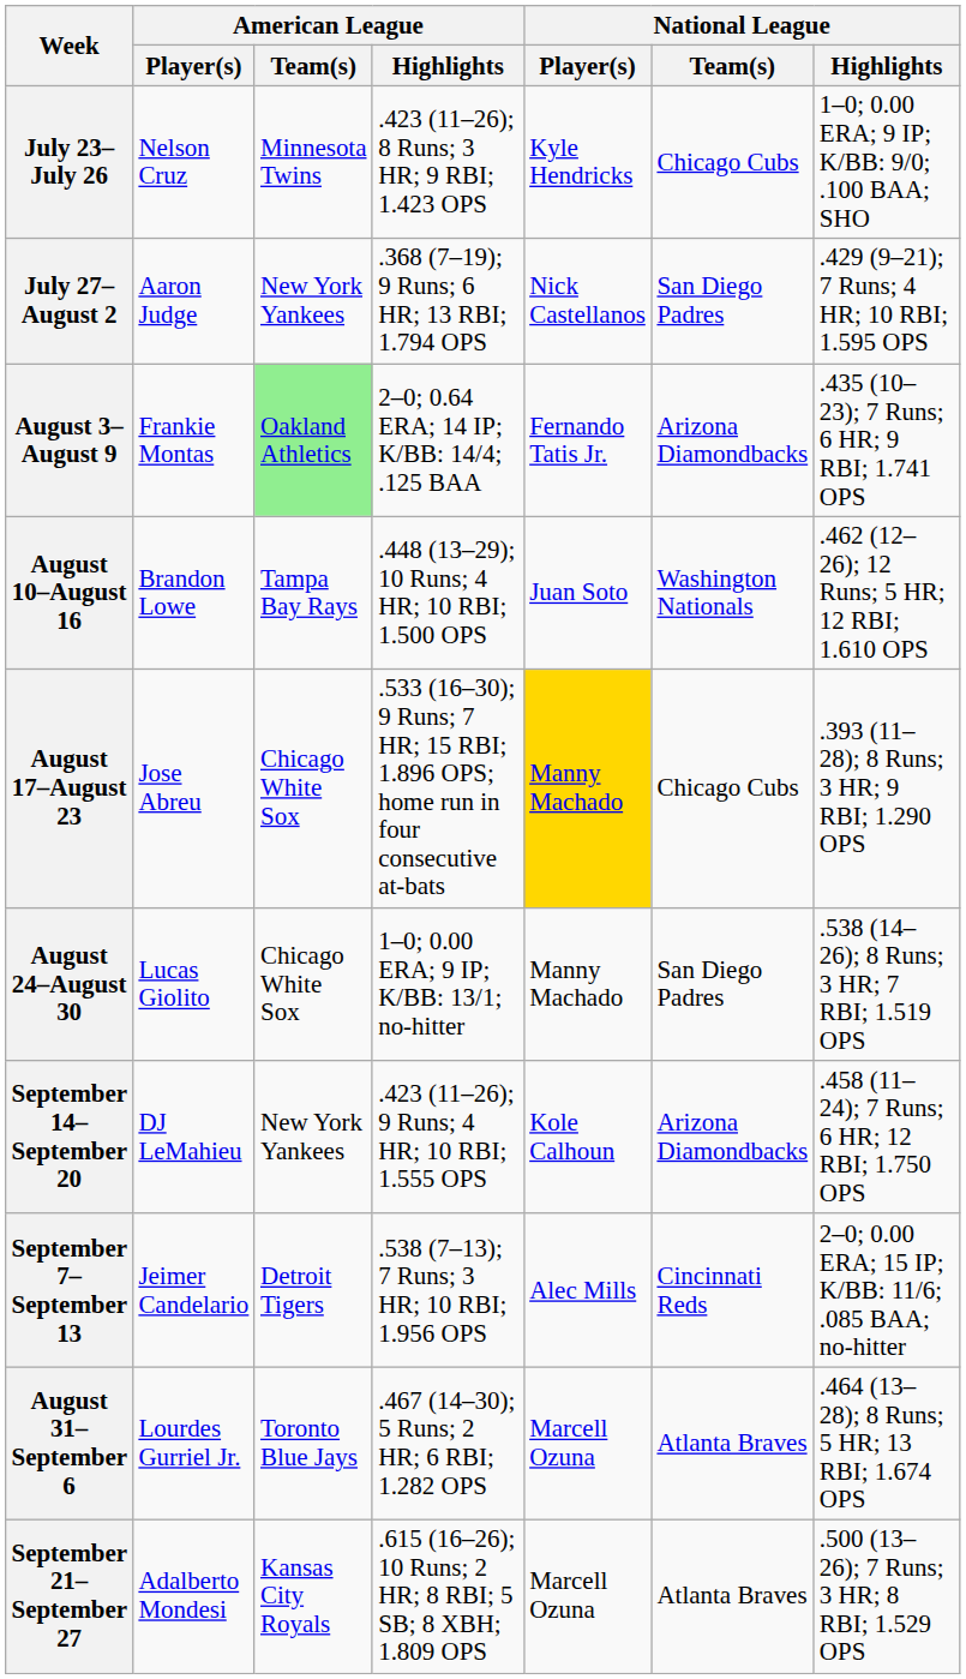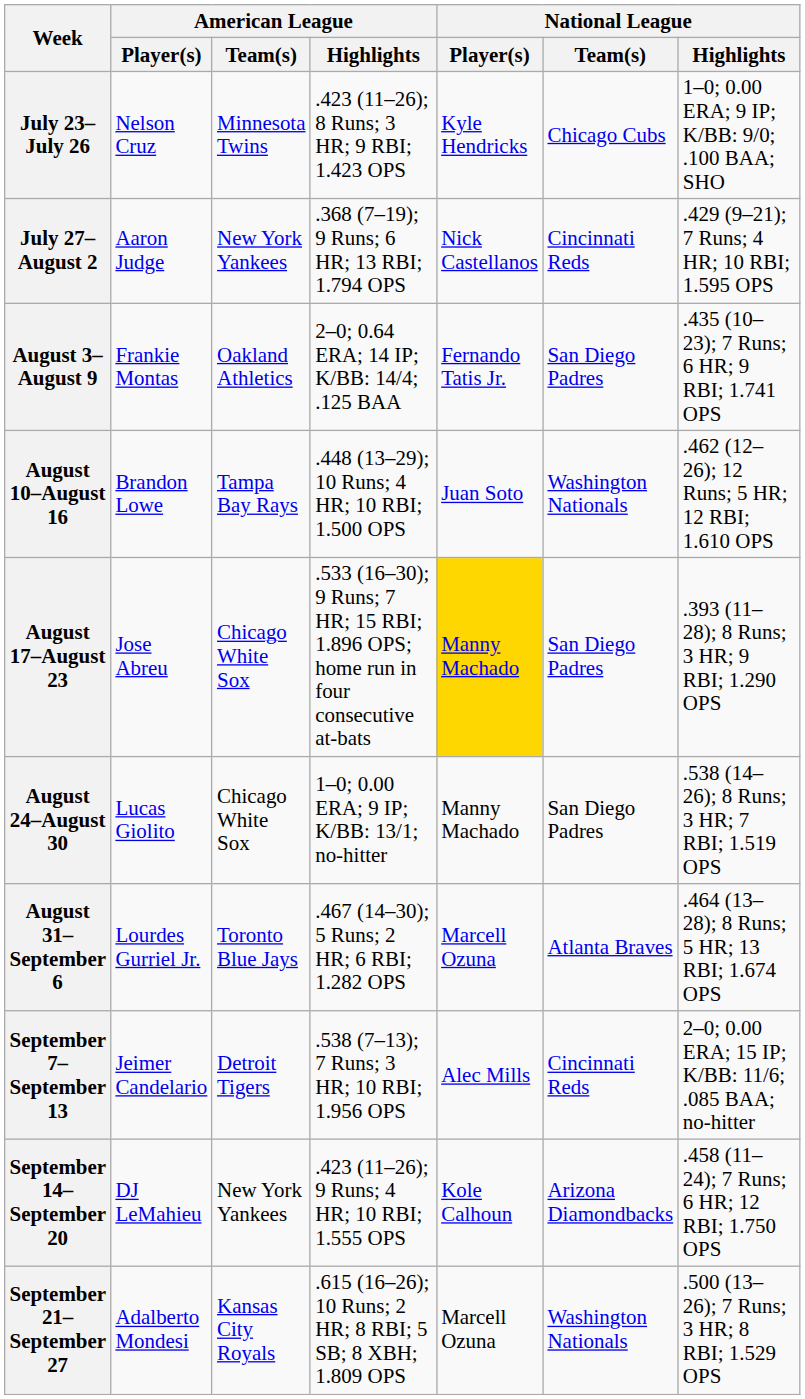July 27–August 2 | National League / Team(s): San Diego Padres -> Cincinnati Reds
August 3–August 9 | American League / Team(s): lightgreen background -> no background
August 3–August 9 | National League / Team(s): Arizona Diamondbacks -> San Diego Padres
August 17–August 23 | National League / Team(s): Chicago Cubs -> San Diego Padres
rows swapped: August 31–September 6 <-> September 14–September 20
September 21–September 27 | National League / Team(s): Atlanta Braves -> Washington Nationals
